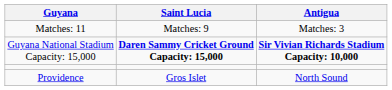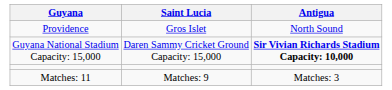rows swapped: Providence <-> Matches: 11
Guyana National Stadium Capacity: 15,000 | Saint Lucia: bold -> normal
